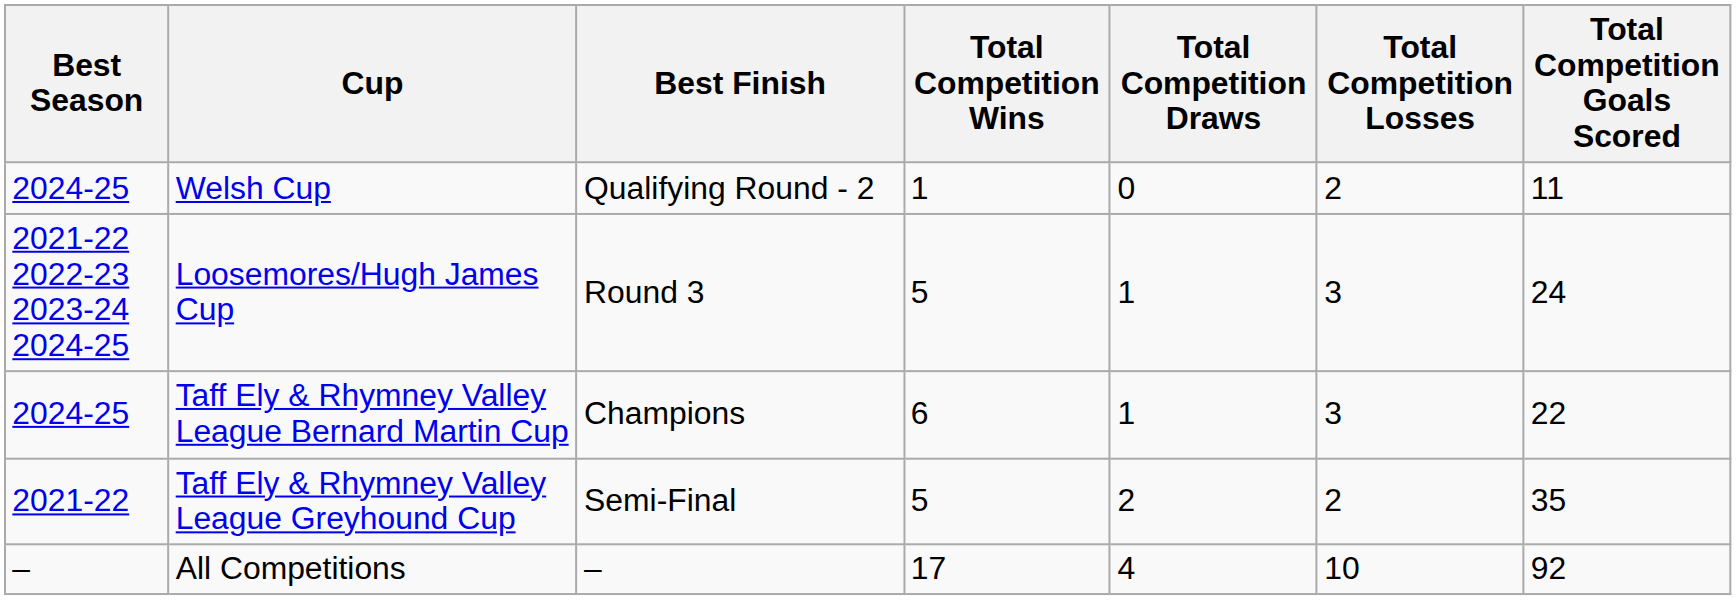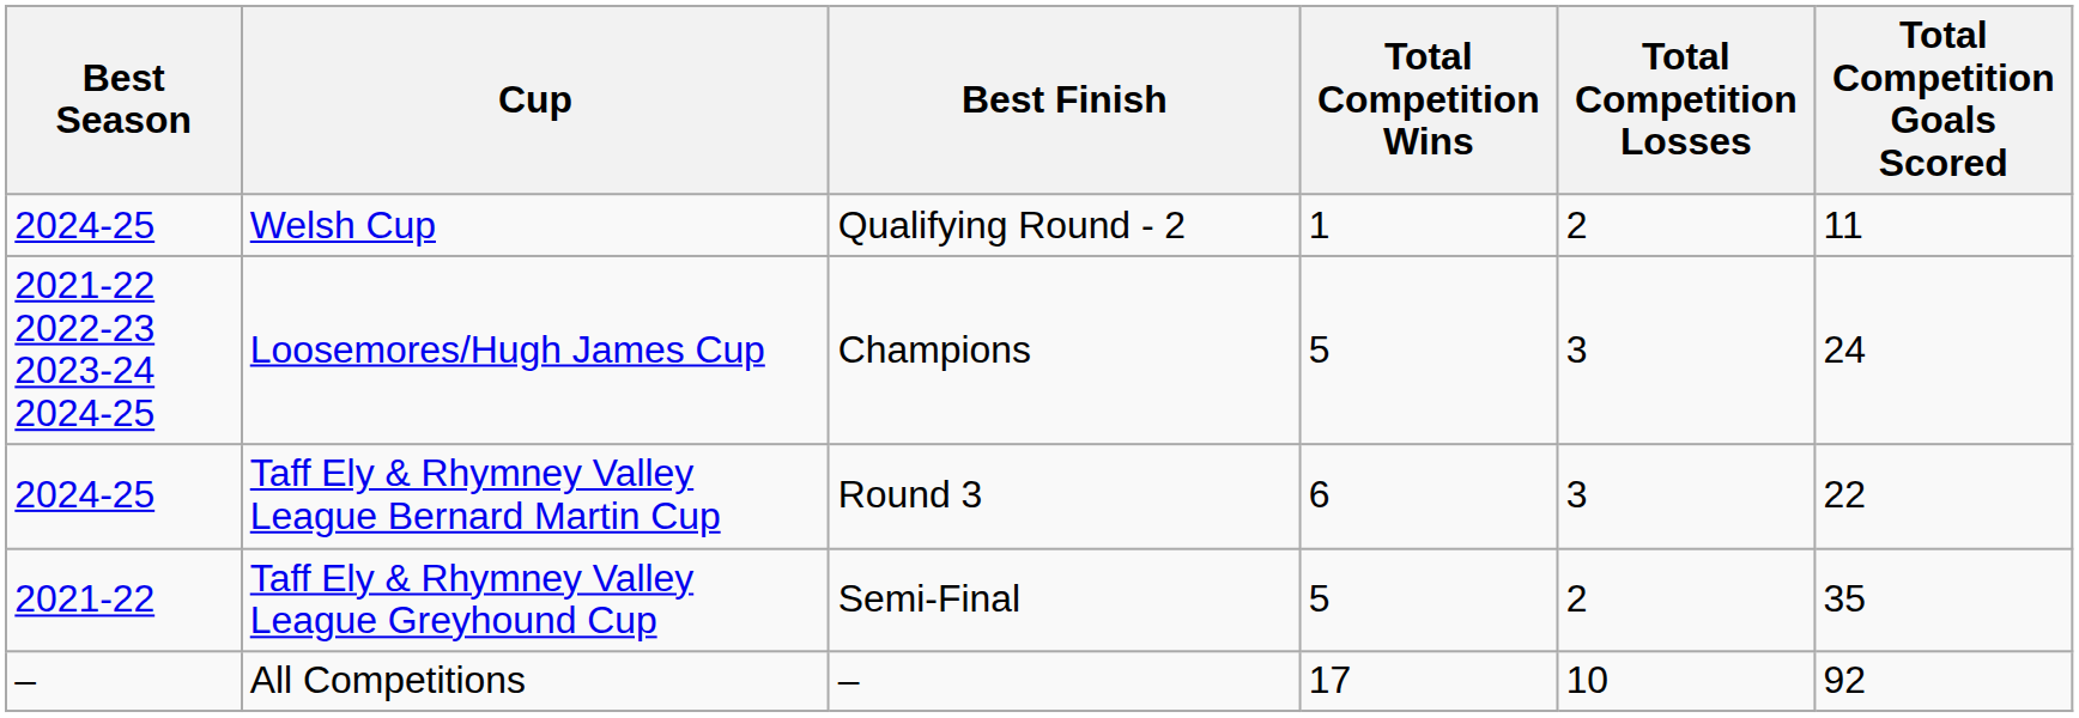- column: Total Competition Draws | 0 | 1 | 1 | 2 | 4
Loosemores/Hugh James Cup | Best Finish: Round 3 -> Champions
Taff Ely & Rhymney Valley League Bernard Martin Cup | Best Finish: Champions -> Round 3
